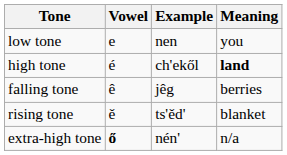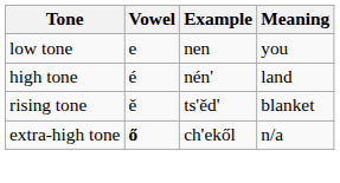high tone | Example: ch'ekől -> nén'
high tone | Meaning: bold -> normal
- row: falling tone | ê | jêg | berries
extra-high tone | Example: nén' -> ch'ekől
